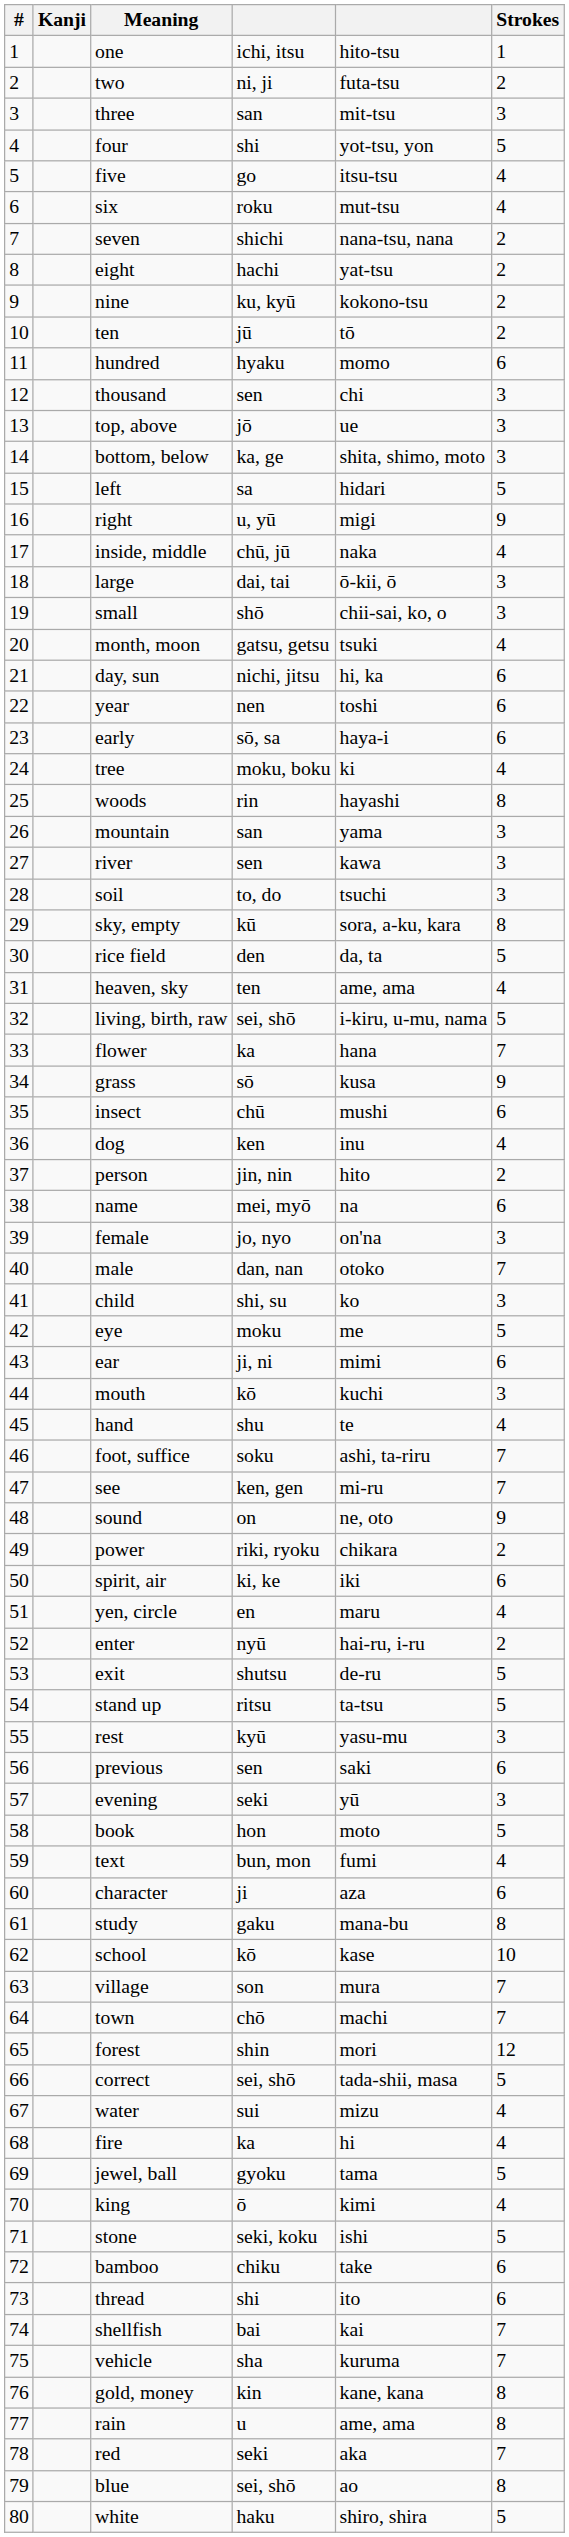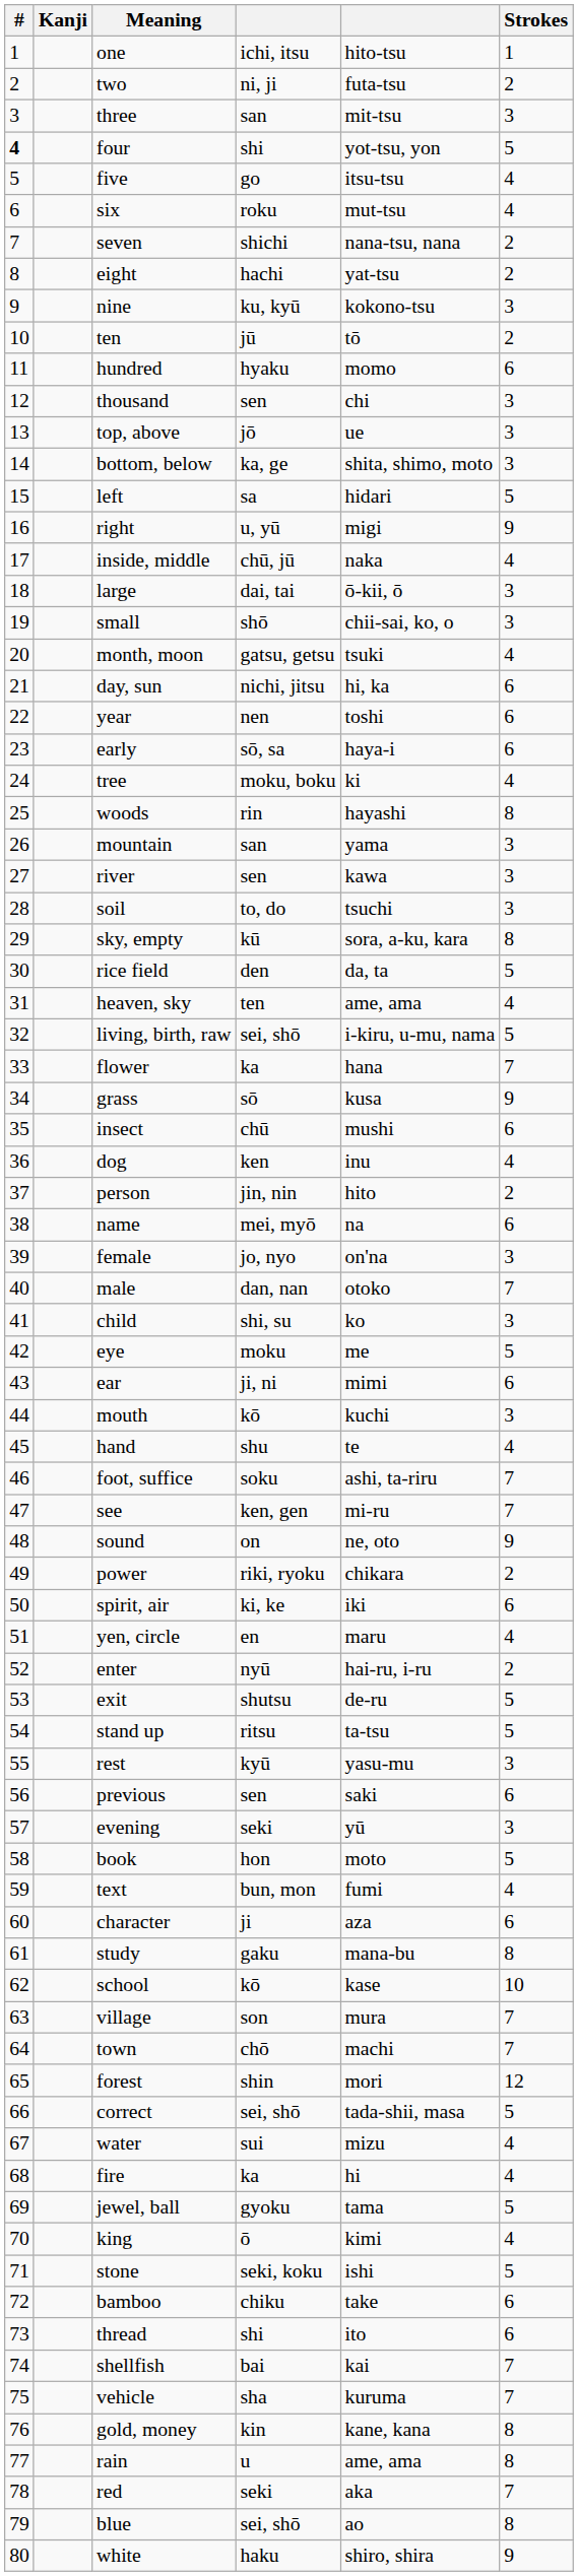four | #: normal -> bold
nine | Strokes: 2 -> 3
white | Strokes: 5 -> 9
